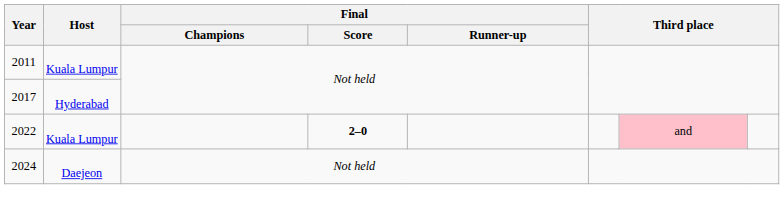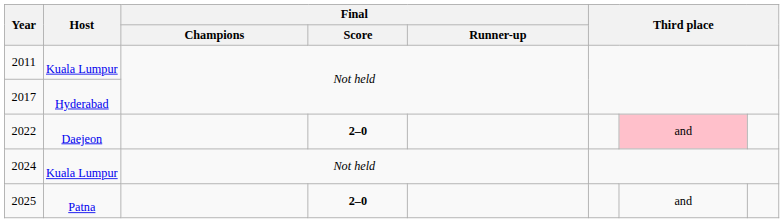2022 | Host: Kuala Lumpur -> Daejeon
2024 | Host: Daejeon -> Kuala Lumpur
+ row: 2025 | Patna | 2–0 | and
